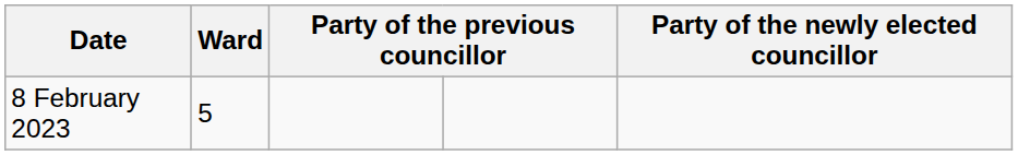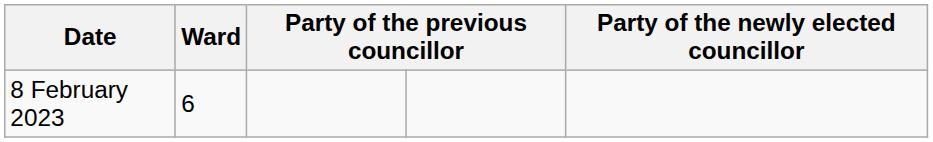8 February 2023 | Ward: 5 -> 6
